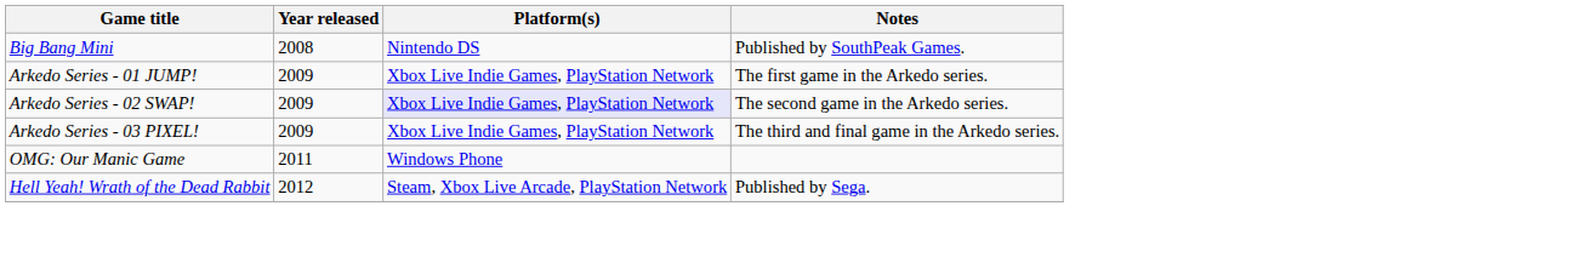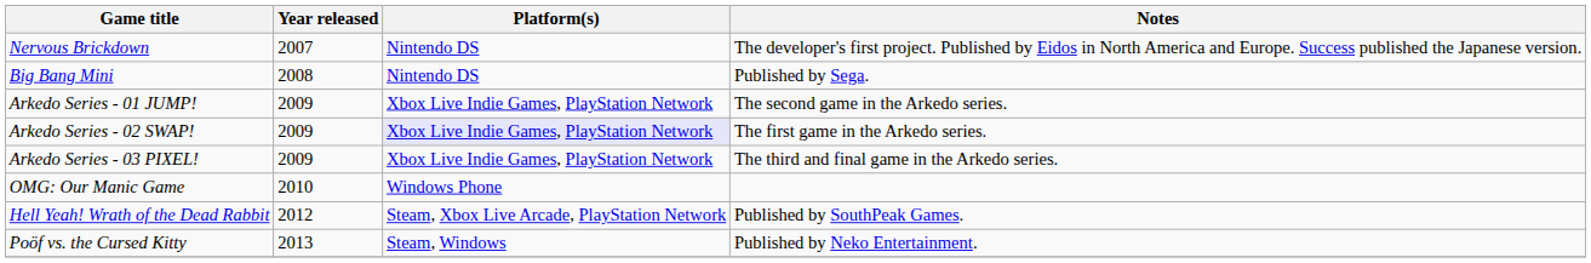+ row: Nervous Brickdown | 2007 | Nintendo DS | The developer's first project. Published by Eidos in North America and Europe. Success published the Japanese version.
Big Bang Mini | Notes: Published by SouthPeak Games. -> Published by Sega.
Arkedo Series - 01 JUMP! | Notes: The first game in the Arkedo series. -> The second game in the Arkedo series.
Arkedo Series - 02 SWAP! | Notes: The second game in the Arkedo series. -> The first game in the Arkedo series.
OMG: Our Manic Game | Year released: 2011 -> 2010
Hell Yeah! Wrath of the Dead Rabbit | Notes: Published by Sega. -> Published by SouthPeak Games.
+ row: Poöf vs. the Cursed Kitty | 2013 | Steam, Windows | Published by Neko Entertainment.
